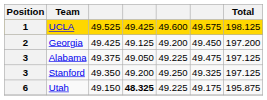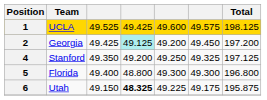Georgia | column 4: no background -> paleturquoise background
- row: 3 | Alabama | 49.375 | 49.050 | 49.225 | 49.475 | 197.125
Stanford | Position: 3 -> 4
+ row: 5 | Florida | 49.400 | 48.800 | 49.300 | 49.300 | 196.800
